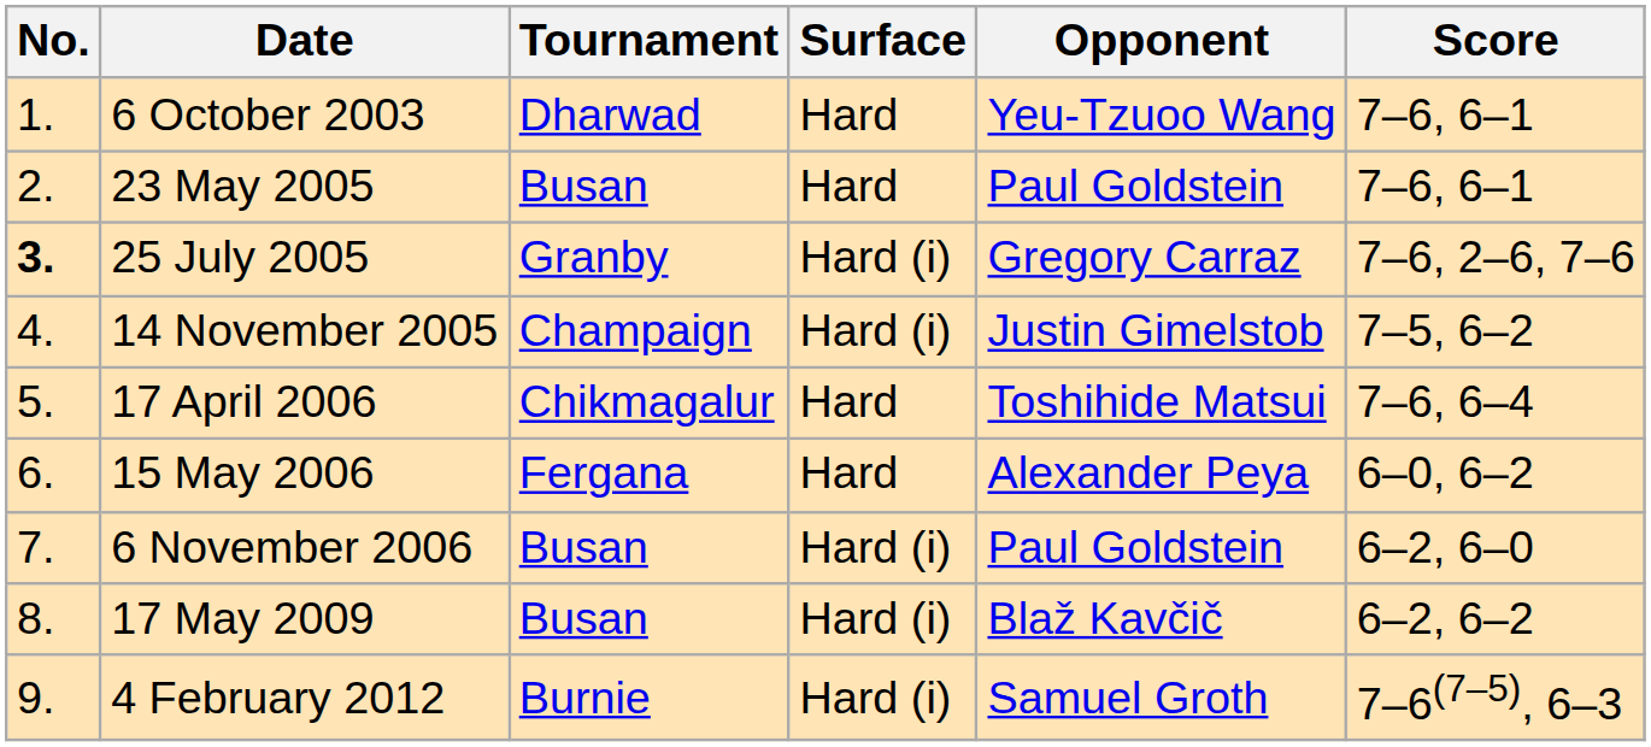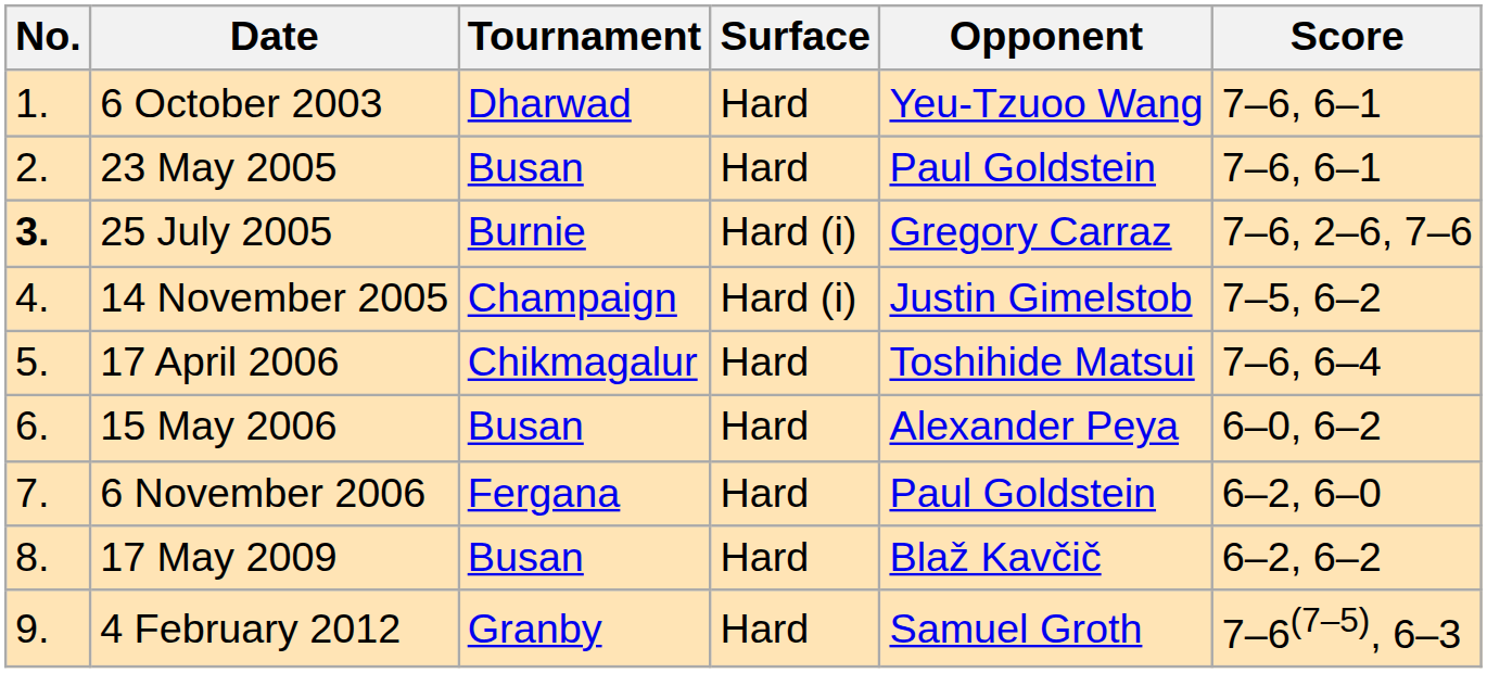25 July 2005 | Tournament: Granby -> Burnie
15 May 2006 | Tournament: Fergana -> Busan
6 November 2006 | Tournament: Busan -> Fergana
6 November 2006 | Surface: Hard (i) -> Hard
17 May 2009 | Surface: Hard (i) -> Hard
4 February 2012 | Tournament: Burnie -> Granby
4 February 2012 | Surface: Hard (i) -> Hard
